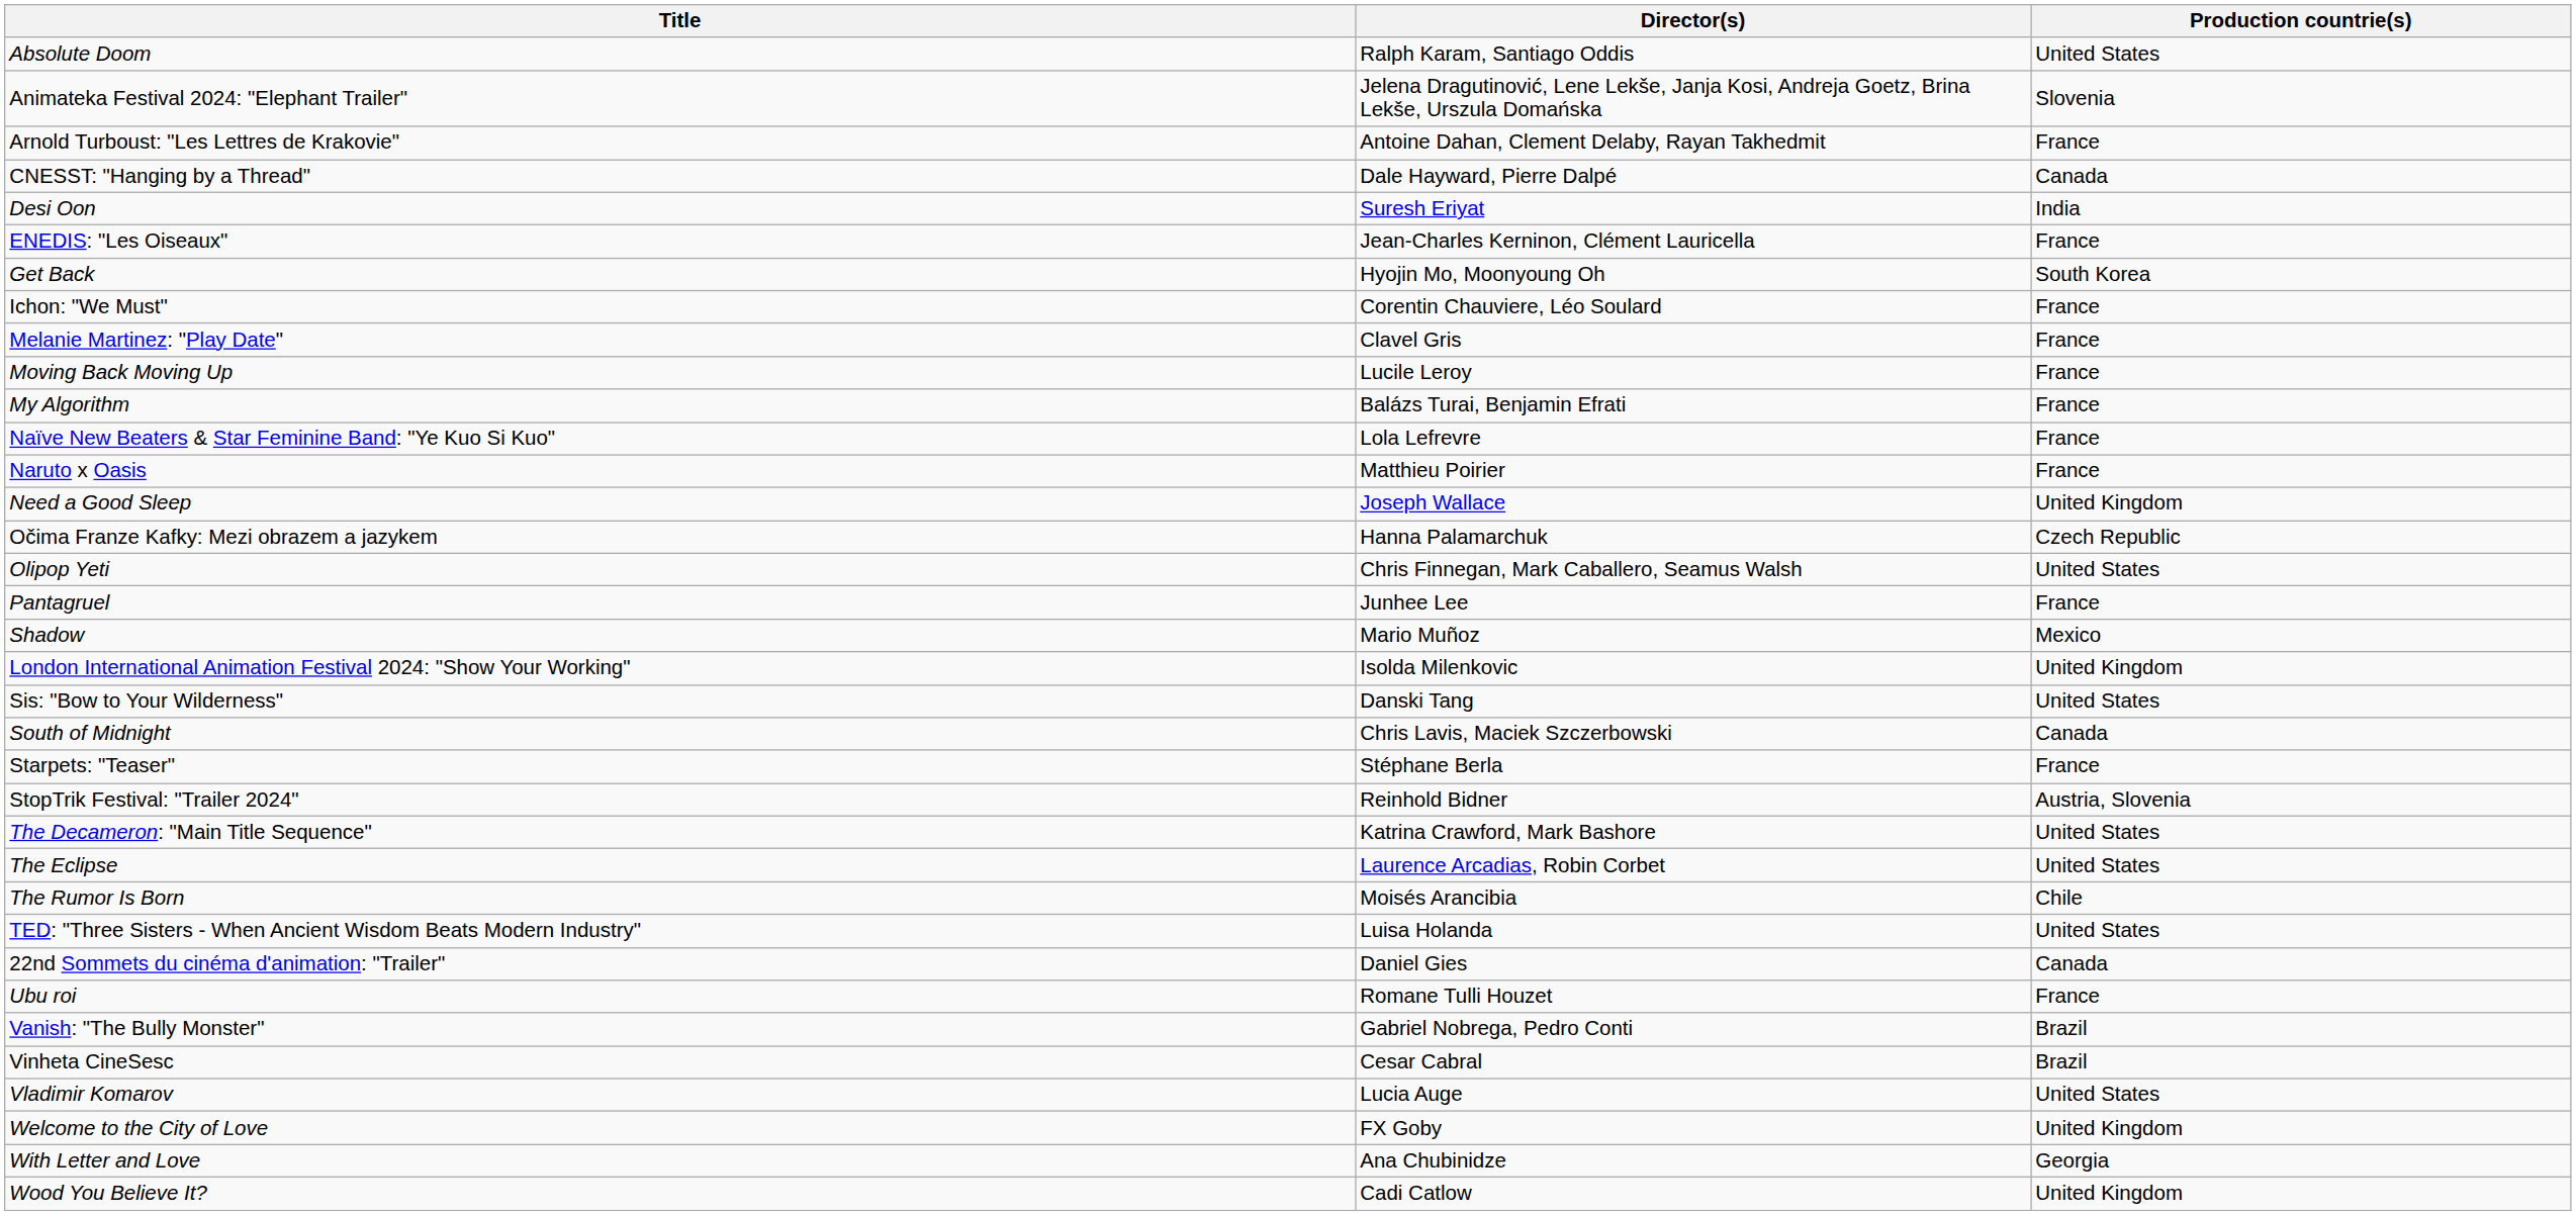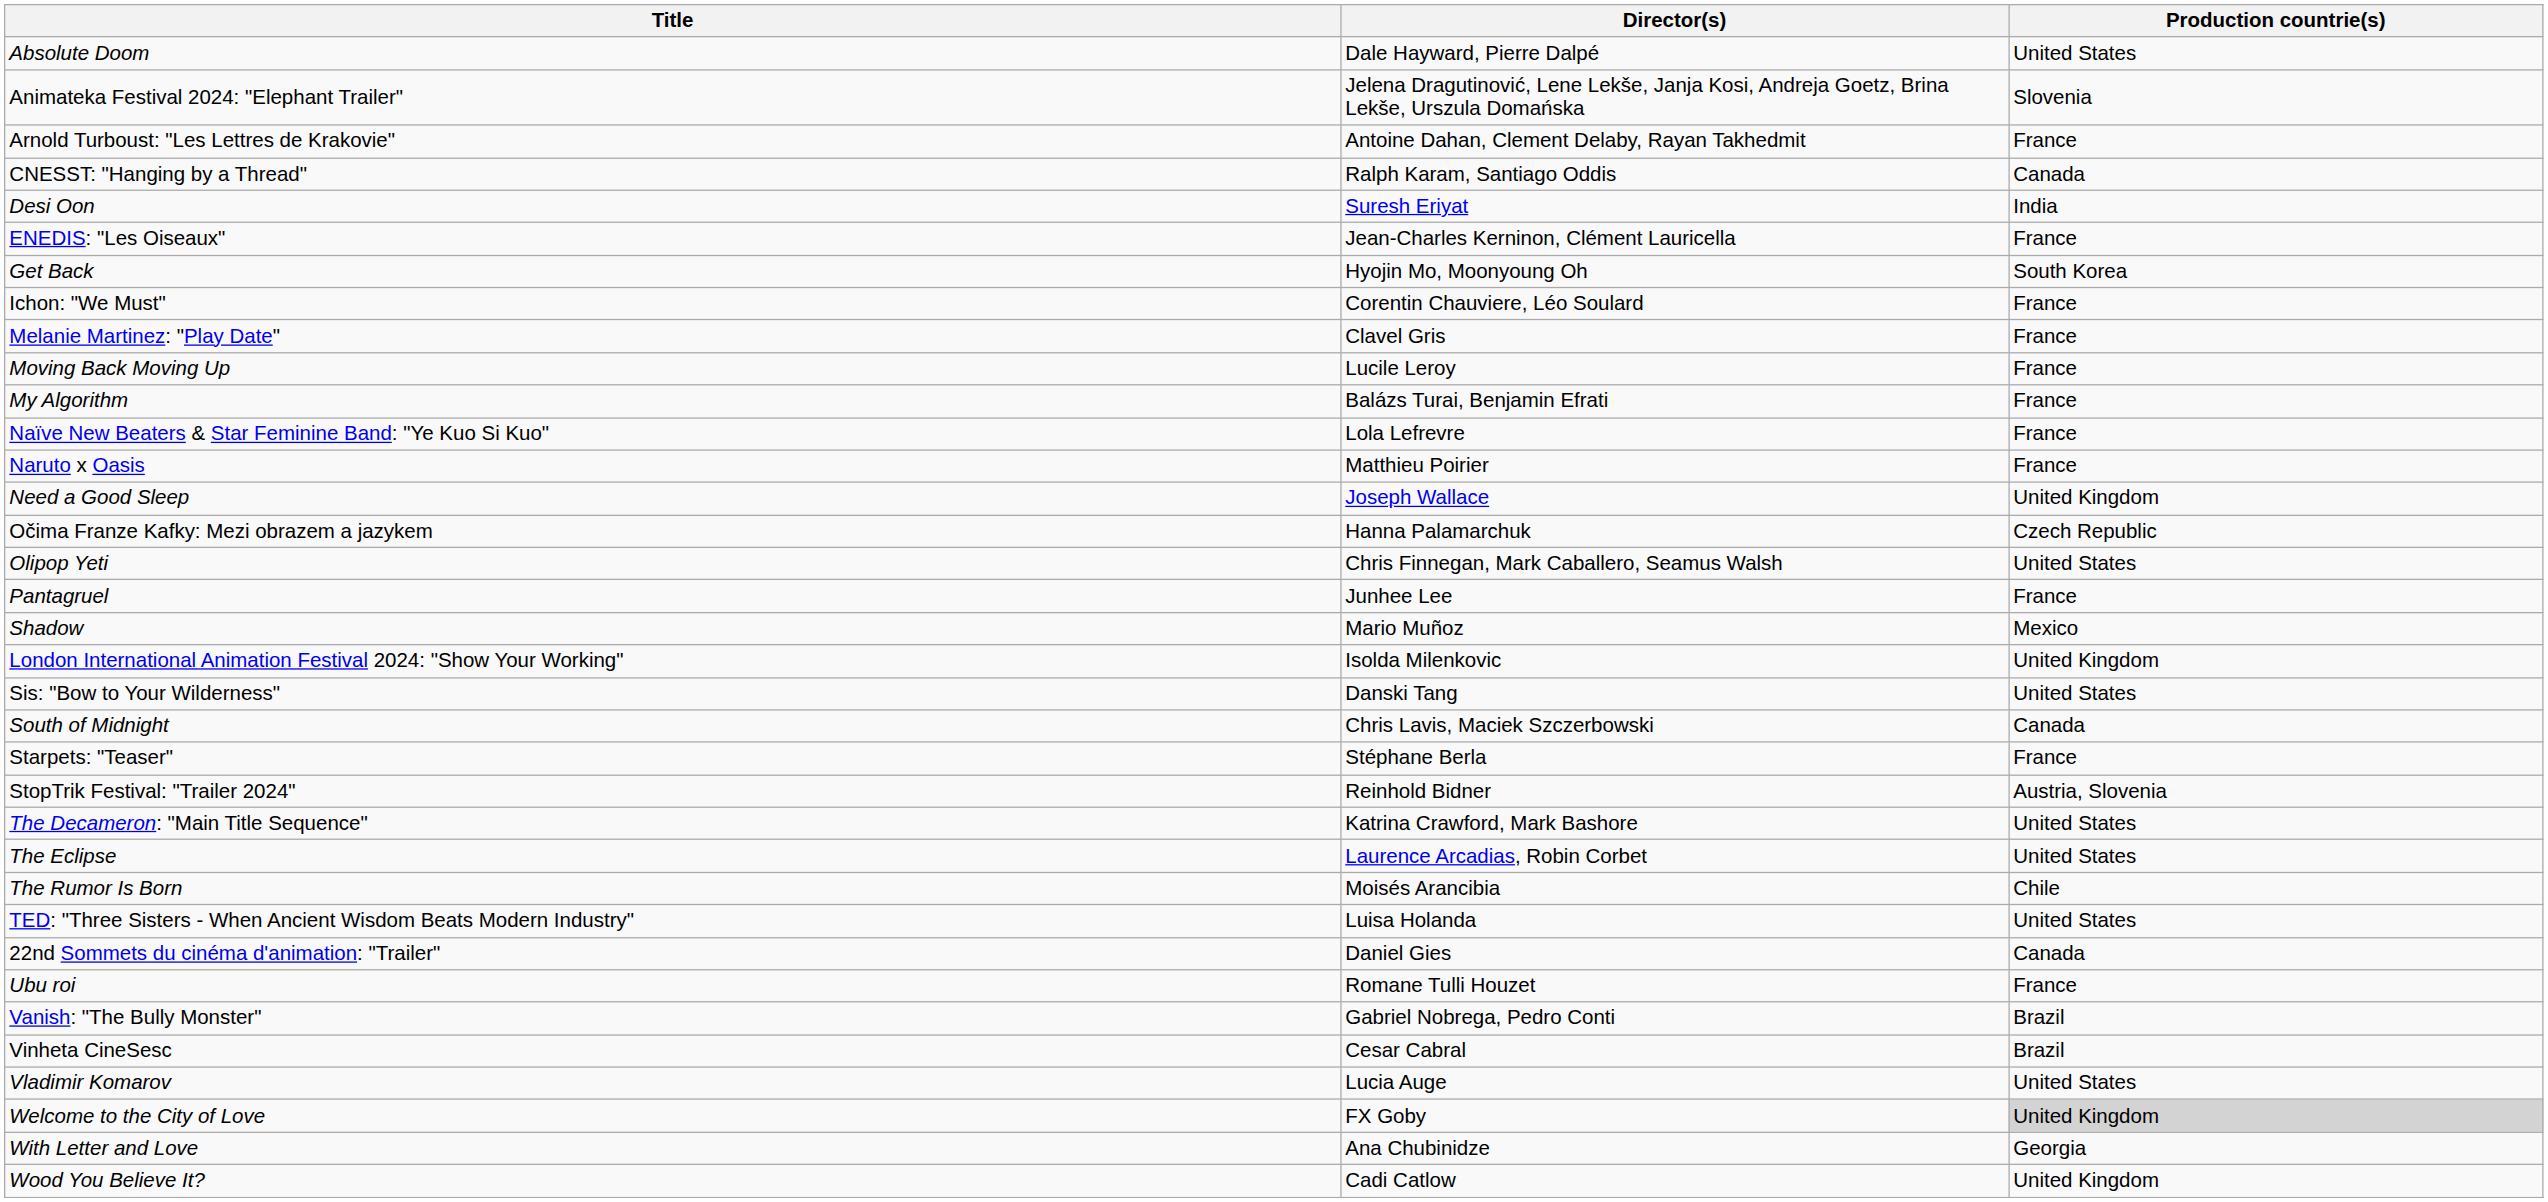Absolute Doom | Director(s): Ralph Karam, Santiago Oddis -> Dale Hayward, Pierre Dalpé
CNESST: "Hanging by a Thread" | Director(s): Dale Hayward, Pierre Dalpé -> Ralph Karam, Santiago Oddis
Welcome to the City of Love | Production countrie(s): no background -> lightgrey background
